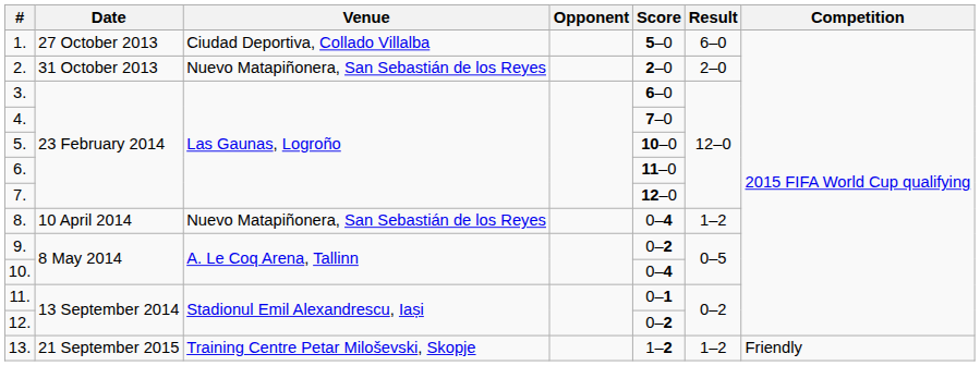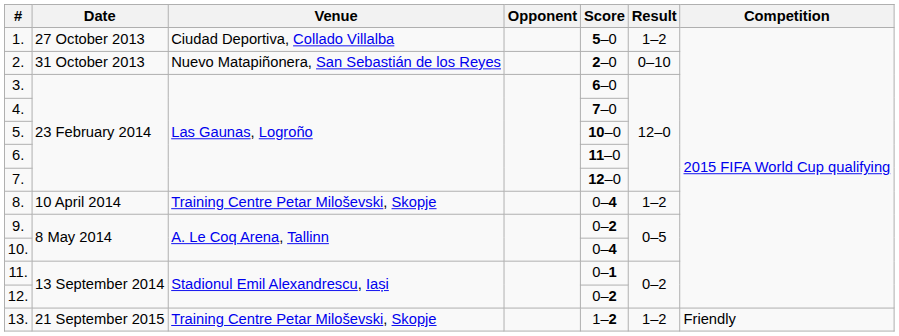1. | Result: 6–0 -> 1–2
2. | Result: 2–0 -> 0–10
8. | Venue: Nuevo Matapiñonera, San Sebastián de los Reyes -> Training Centre Petar Miloševski, Skopje
